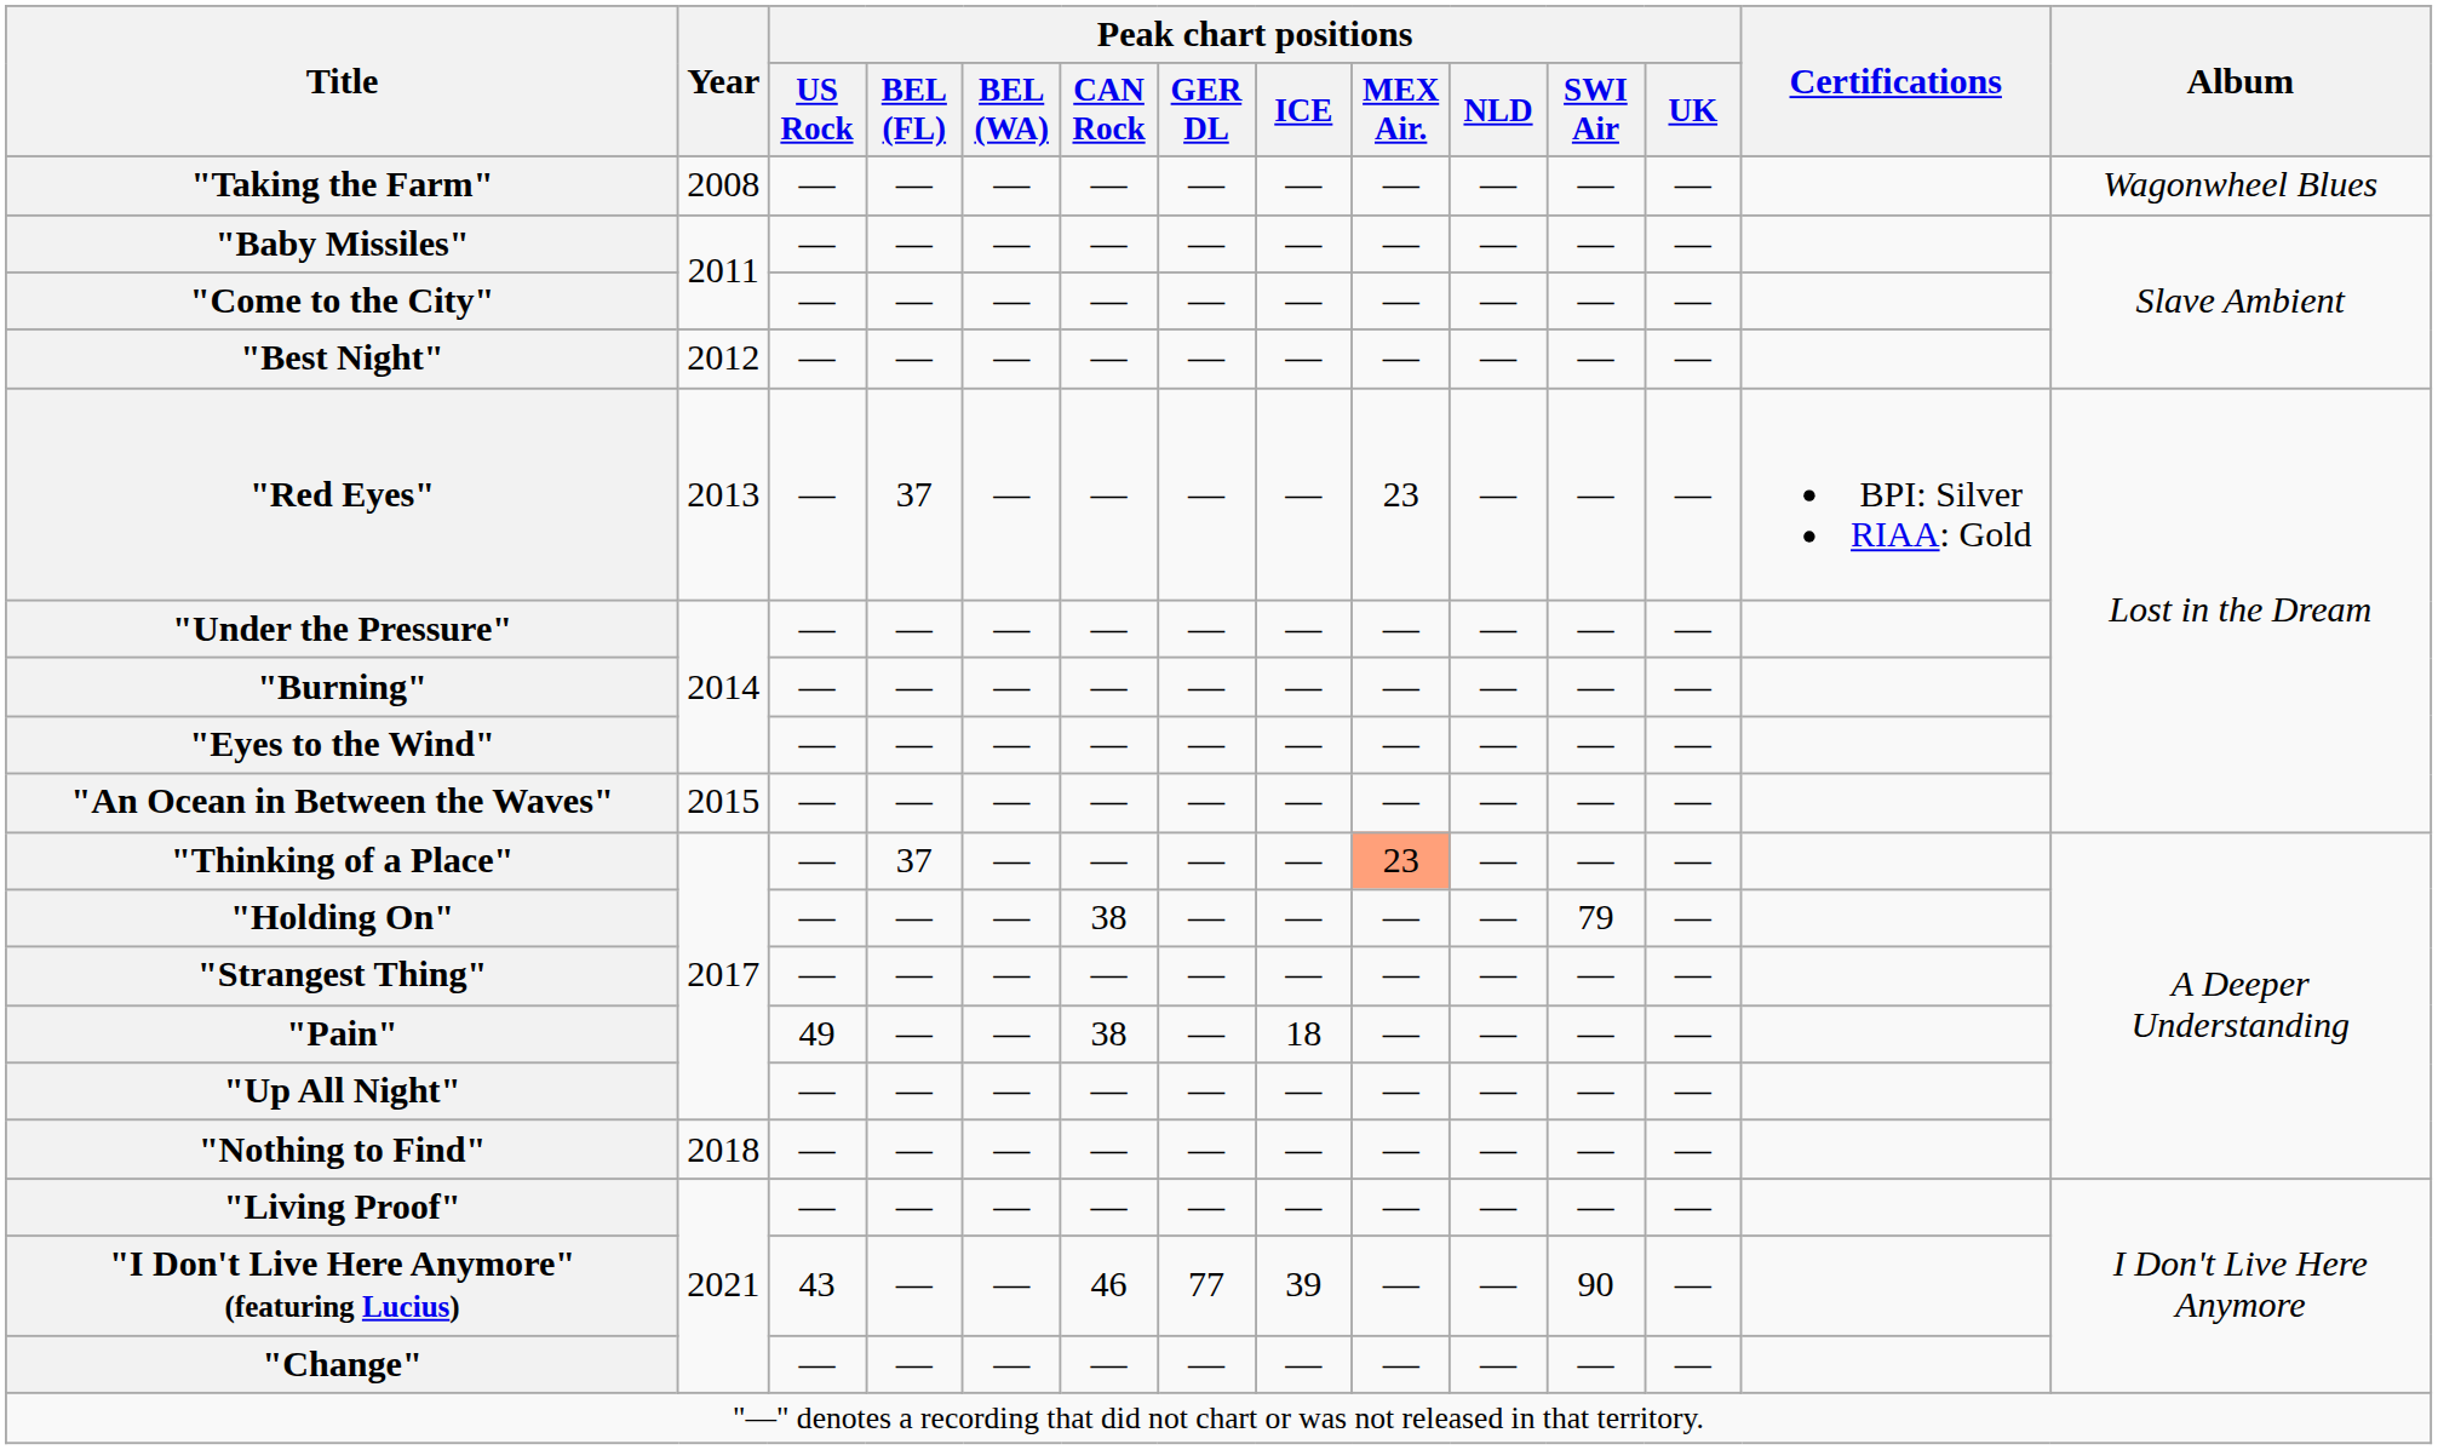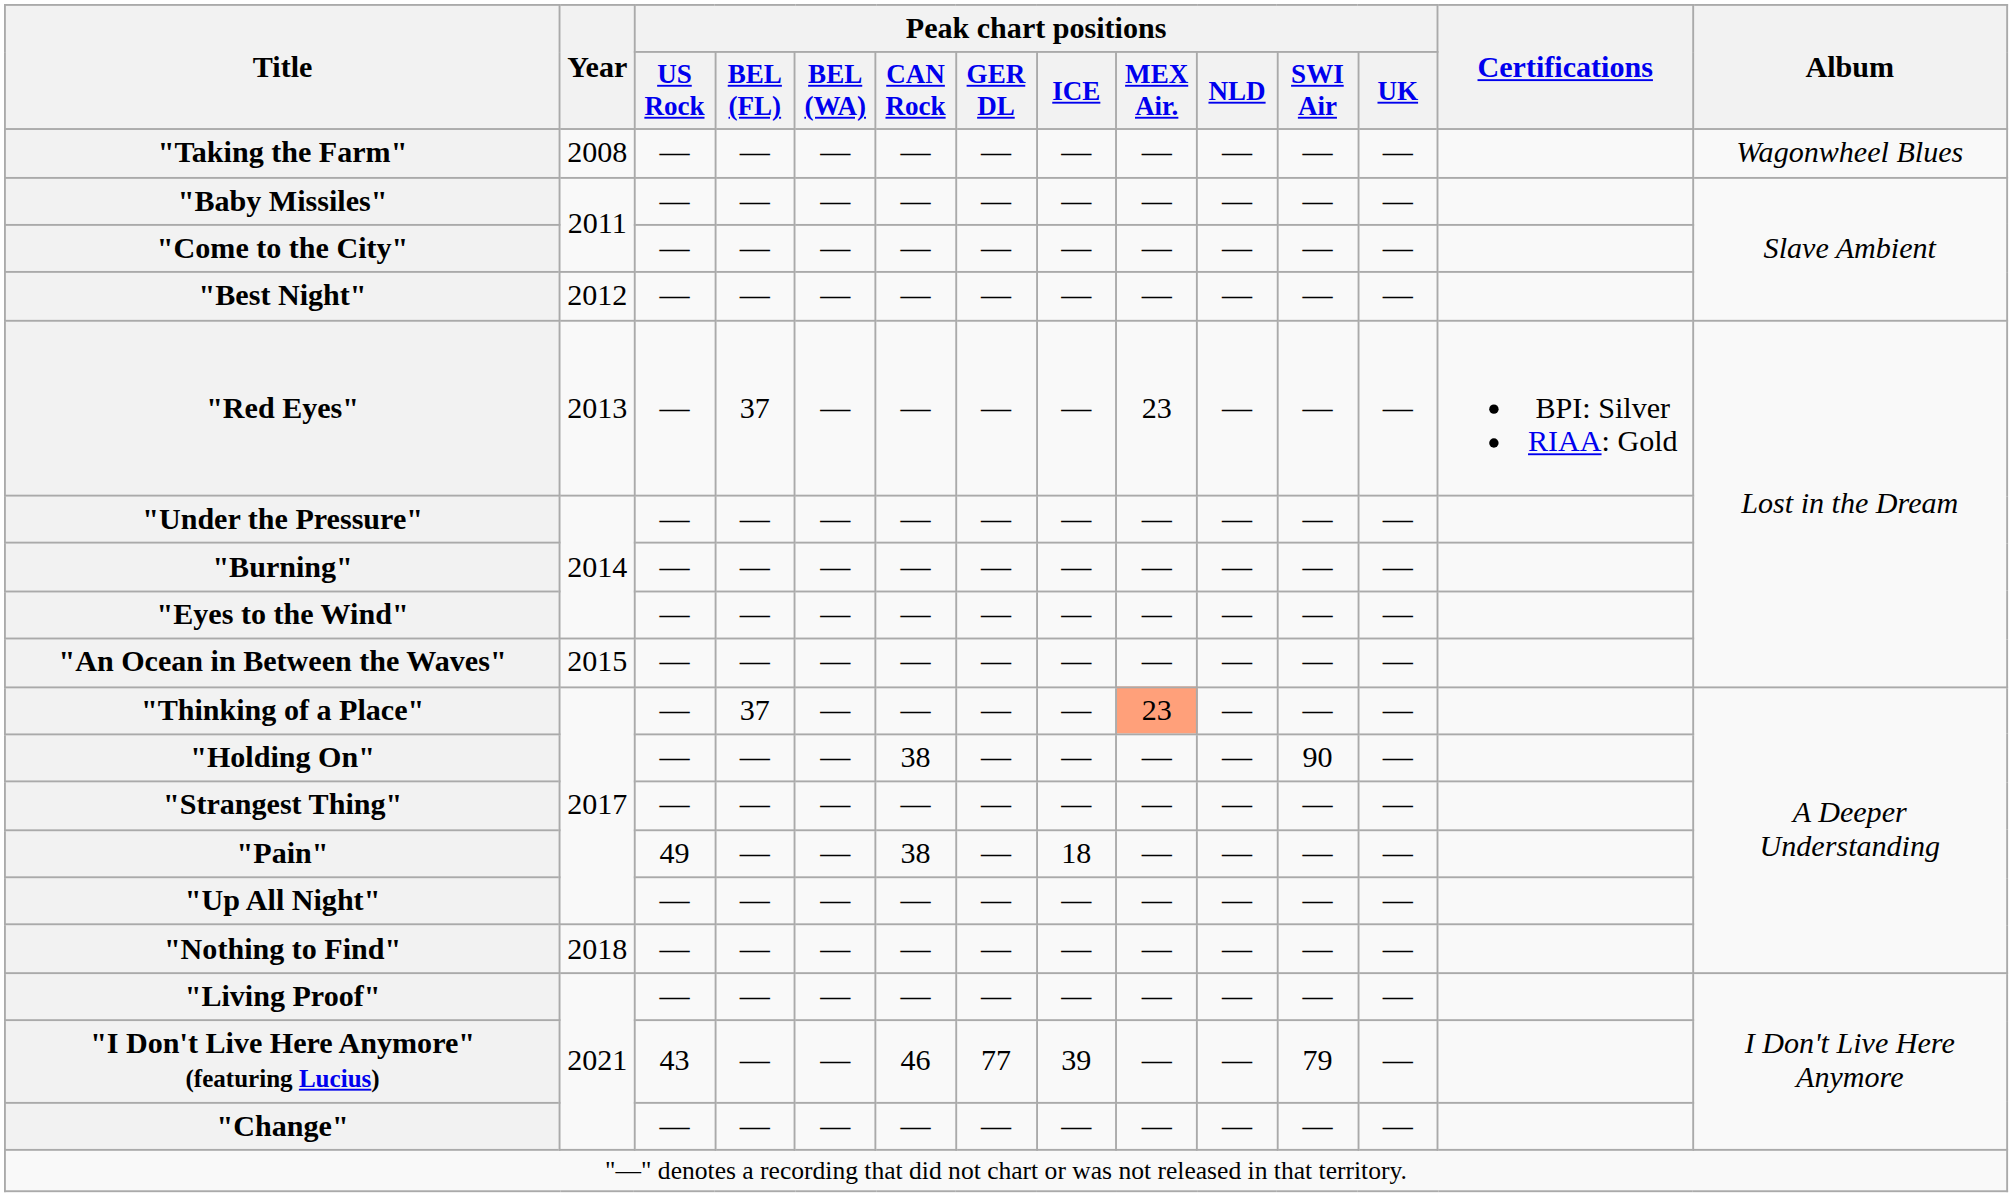"Holding On" | Peak chart positions / SWI Air: 79 -> 90
"I Don't Live Here Anymore" (featuring Lucius) | Peak chart positions / SWI Air: 90 -> 79
